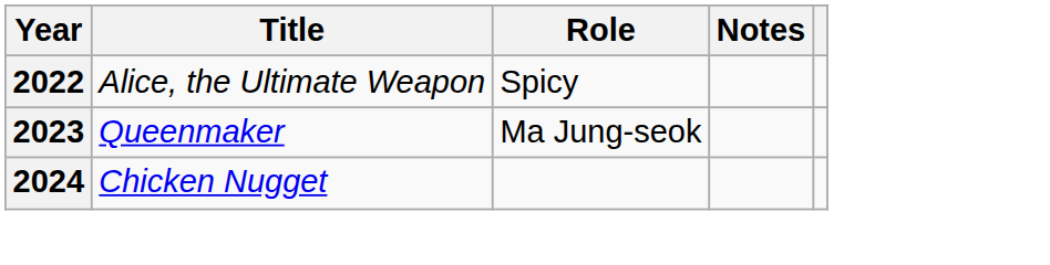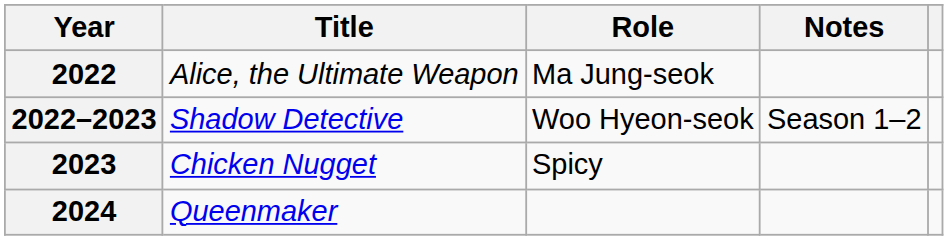2022 | Role: Spicy -> Ma Jung-seok
+ row: 2022–2023 | Shadow Detective | Woo Hyeon-seok | Season 1–2
2023 | Title: Queenmaker -> Chicken Nugget
2023 | Role: Ma Jung-seok -> Spicy
2024 | Title: Chicken Nugget -> Queenmaker
